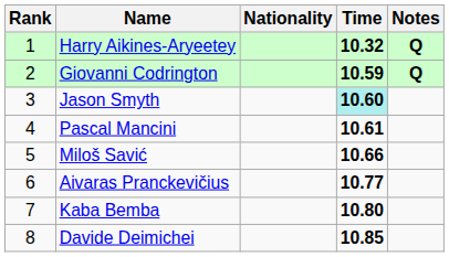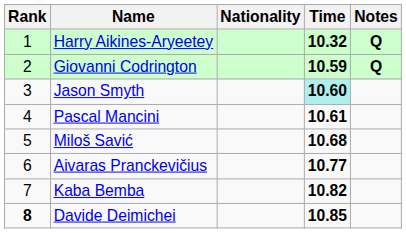Miloš Savić | Time: 10.66 -> 10.68
Kaba Bemba | Time: 10.80 -> 10.82
Davide Deimichei | Rank: normal -> bold
